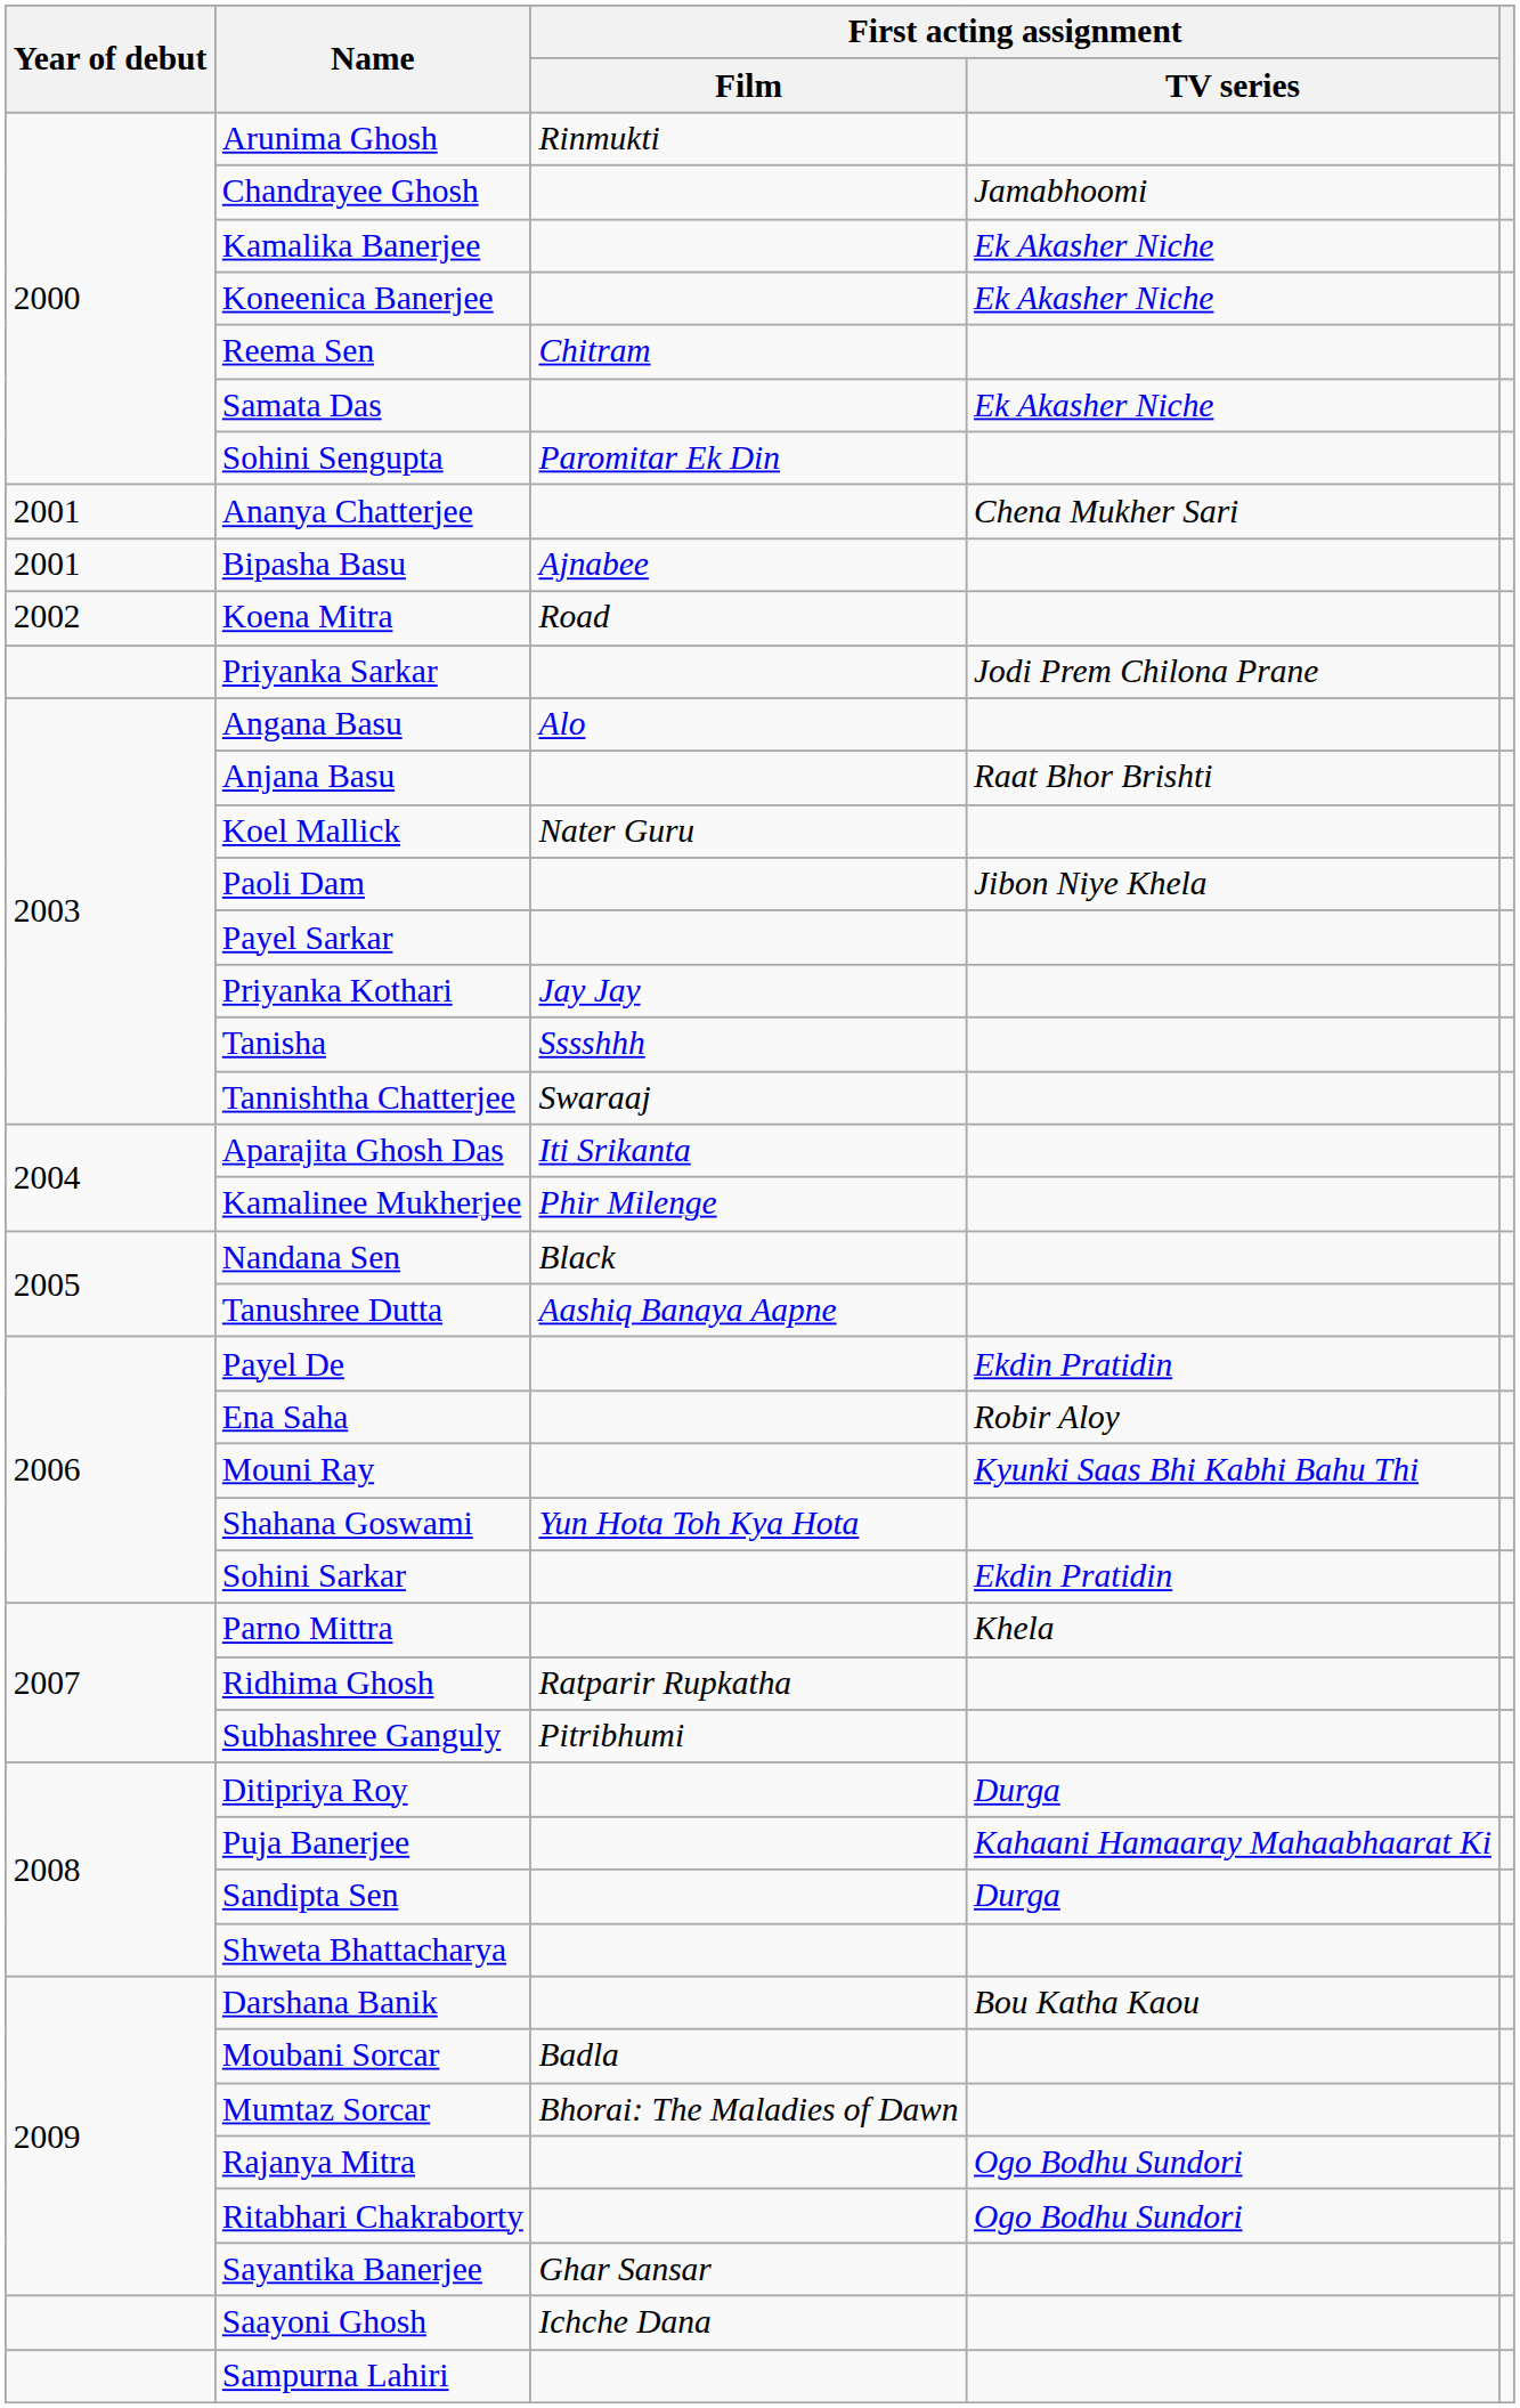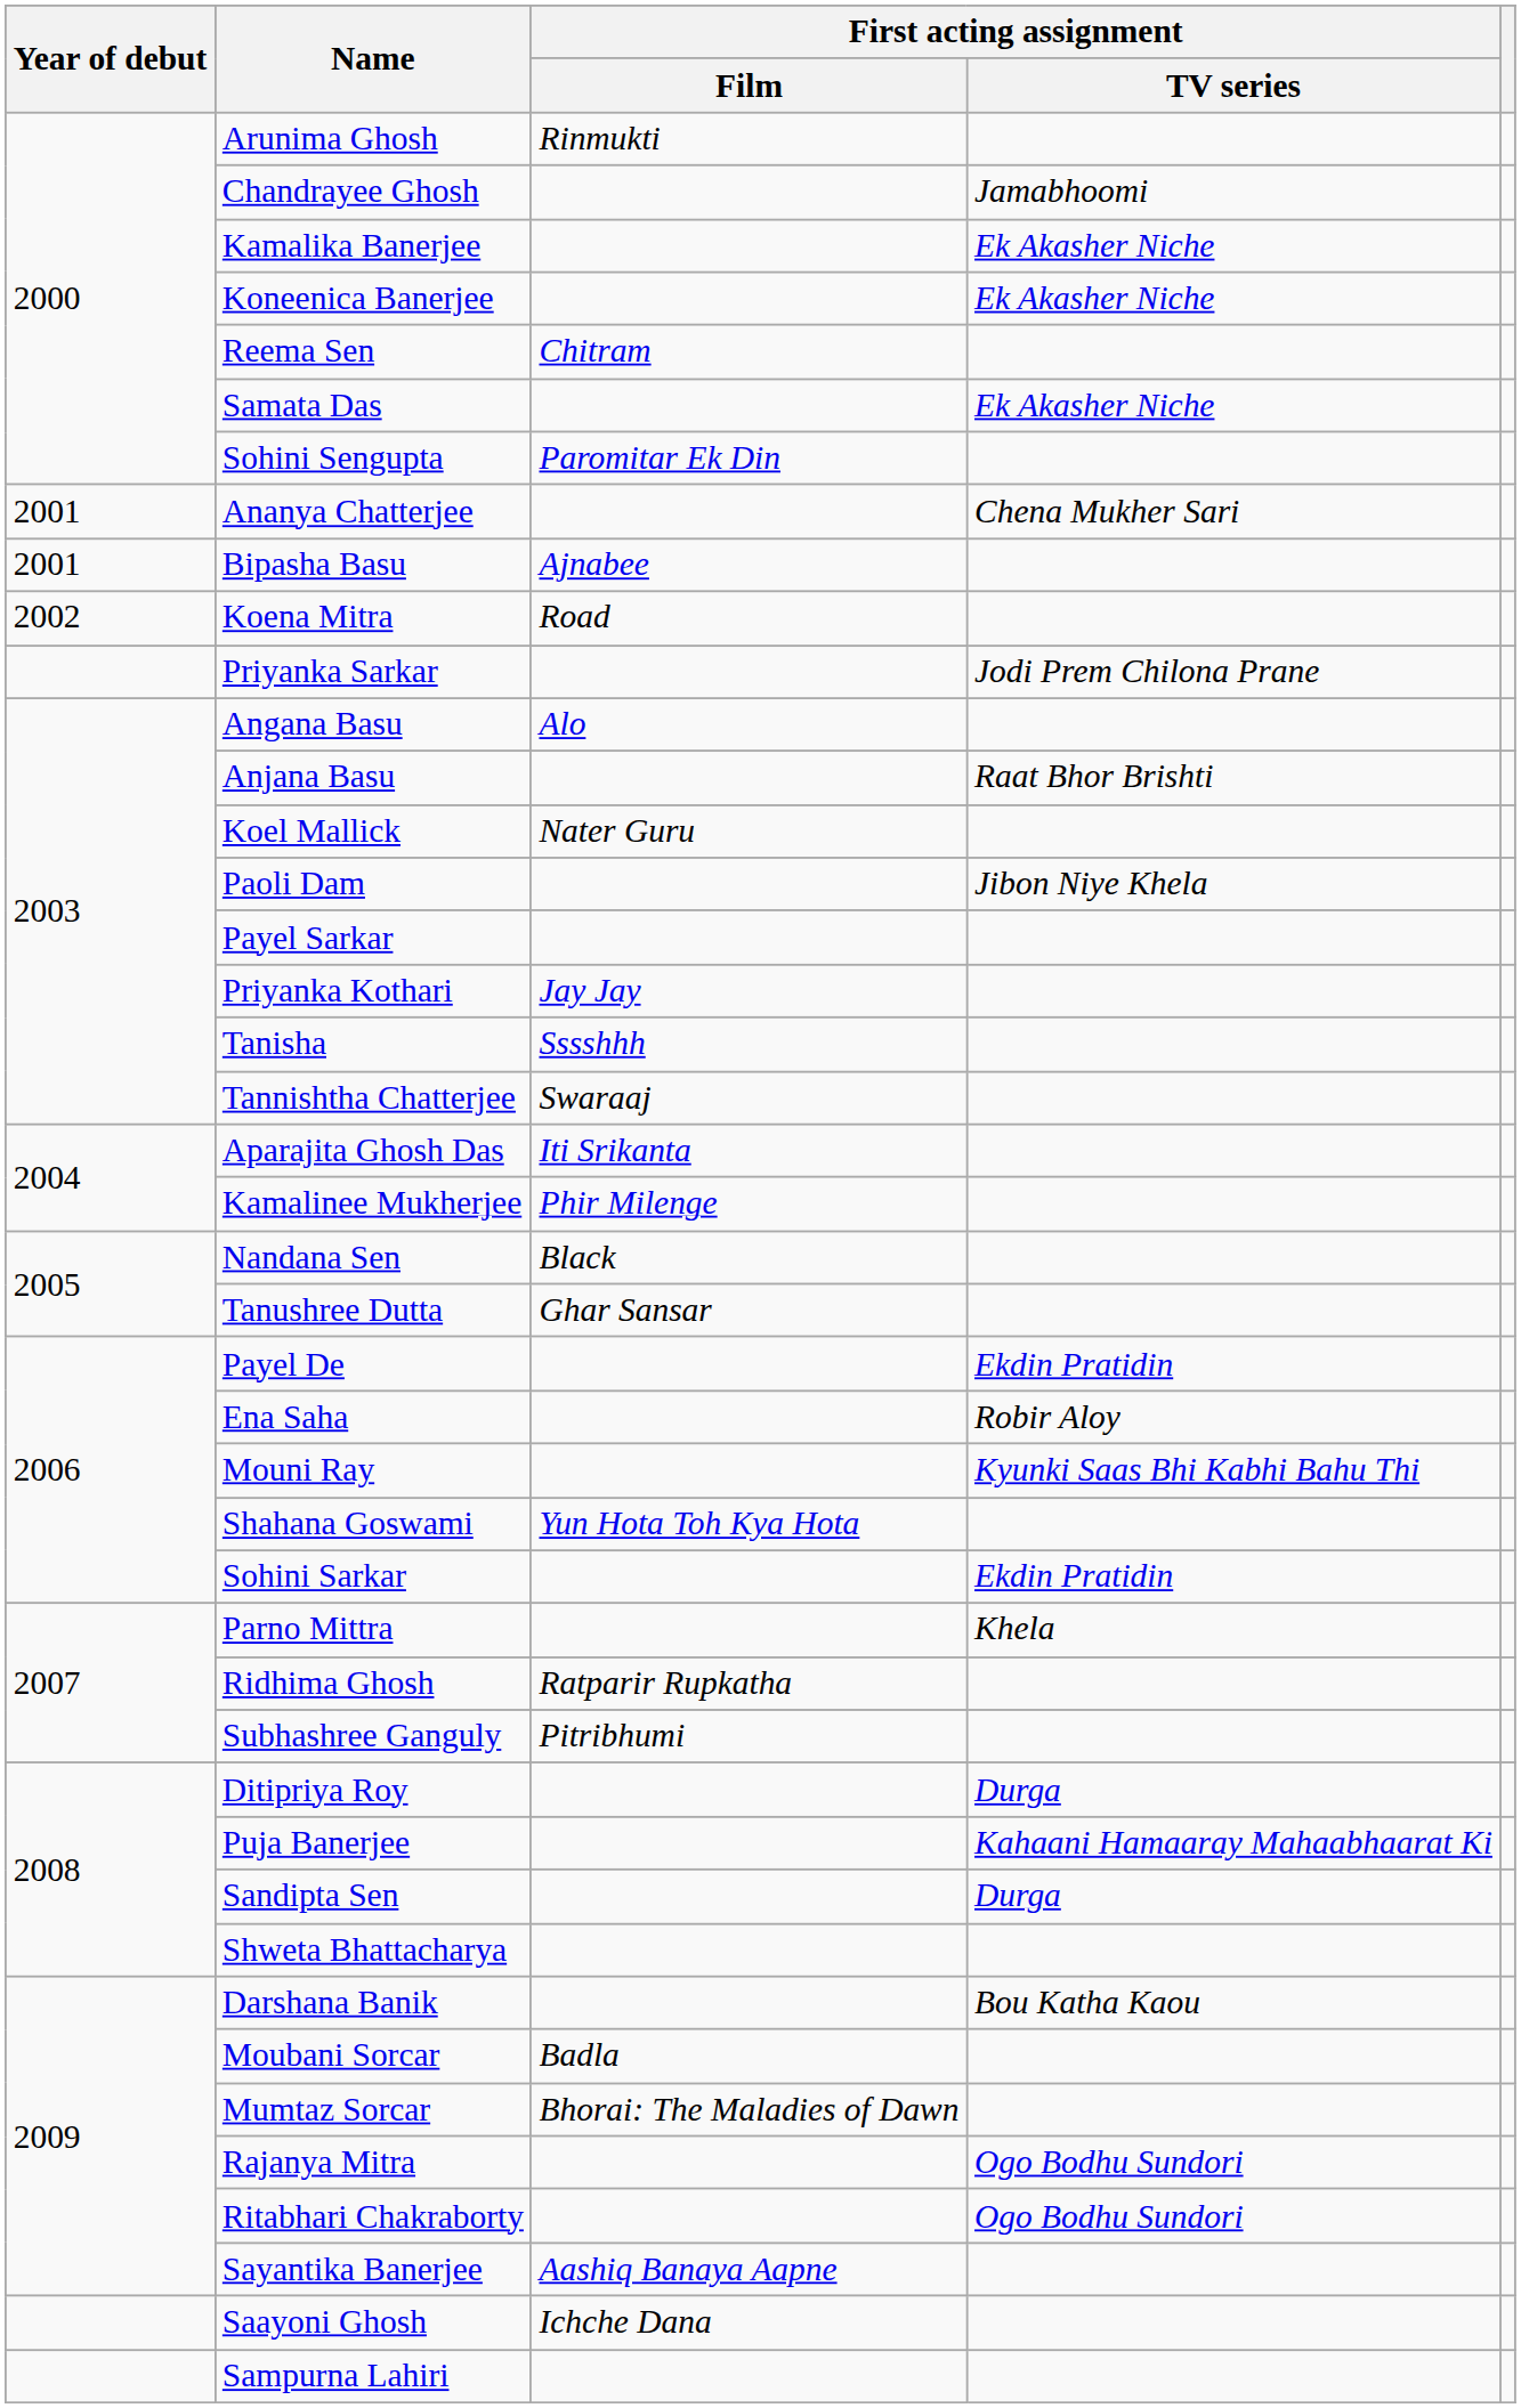Tanushree Dutta | First acting assignment / Film: Aashiq Banaya Aapne -> Ghar Sansar
Sayantika Banerjee | First acting assignment / Film: Ghar Sansar -> Aashiq Banaya Aapne
